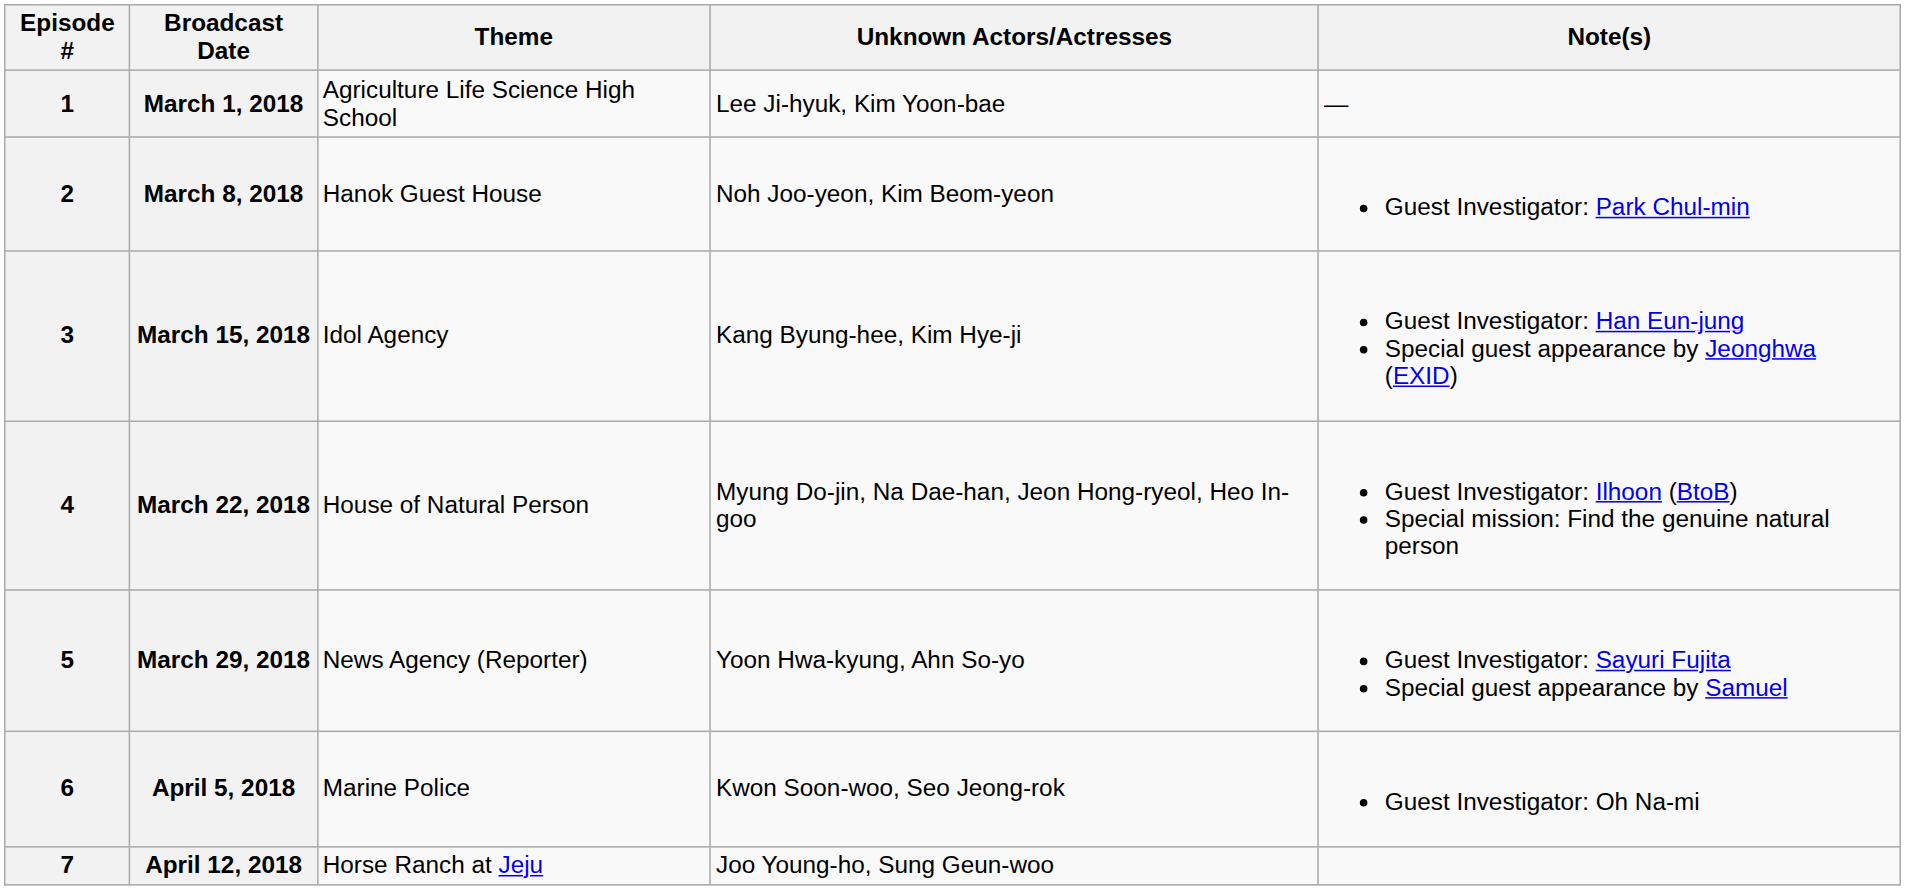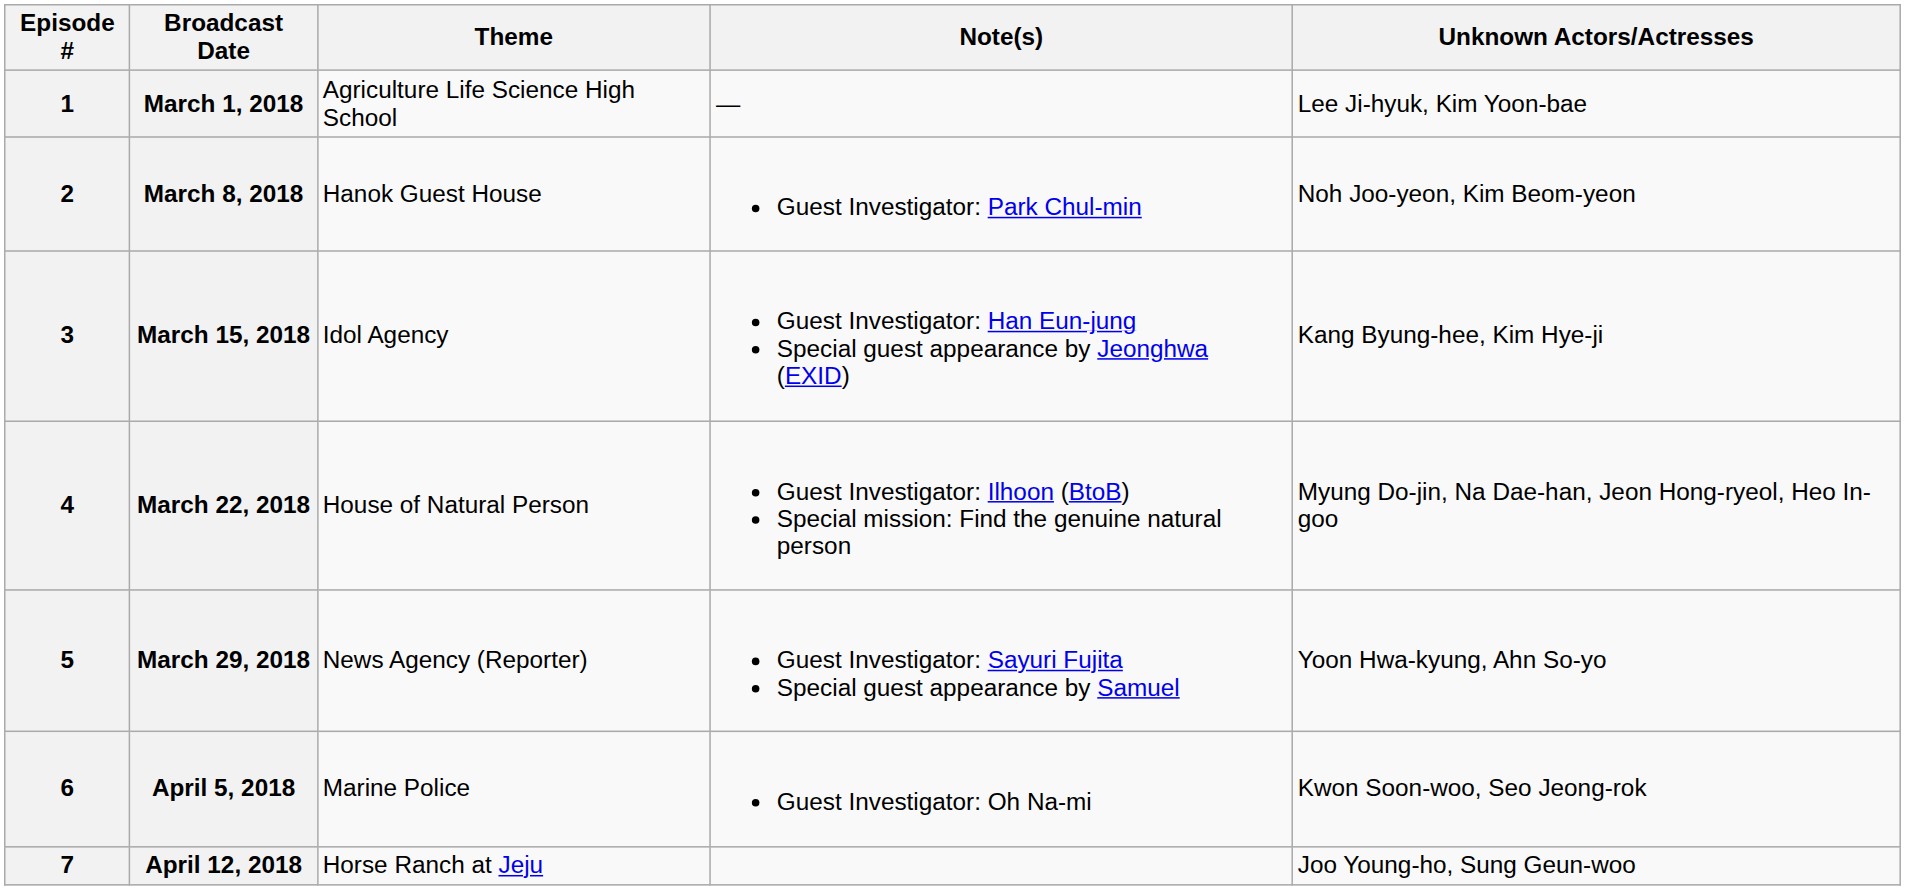columns swapped: Unknown Actors/Actresses <-> Note(s)
